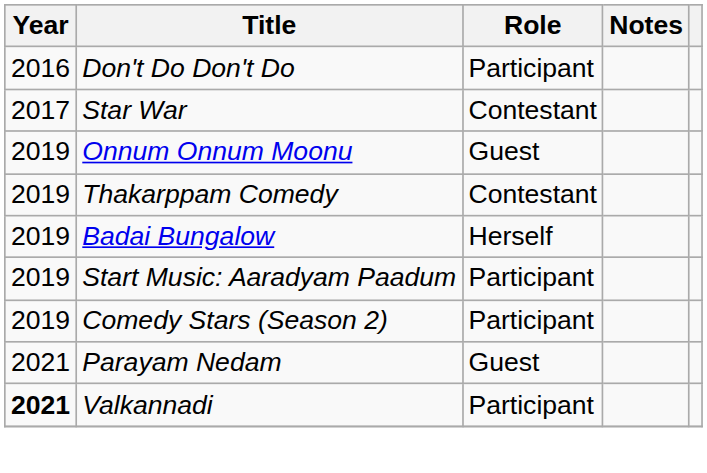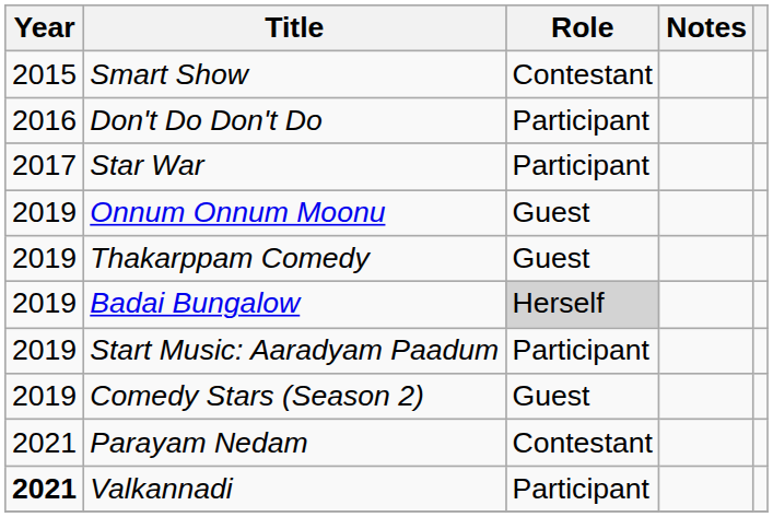+ row: 2015 | Smart Show | Contestant
Star War | Role: Contestant -> Participant
Thakarppam Comedy | Role: Contestant -> Guest
Badai Bungalow | Role: no background -> lightgrey background
Comedy Stars (Season 2) | Role: Participant -> Guest
Parayam Nedam | Role: Guest -> Contestant
